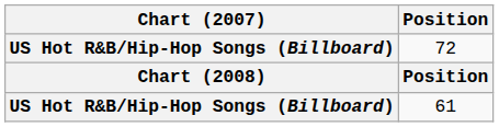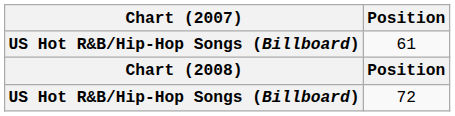rows swapped: 61 <-> 72
